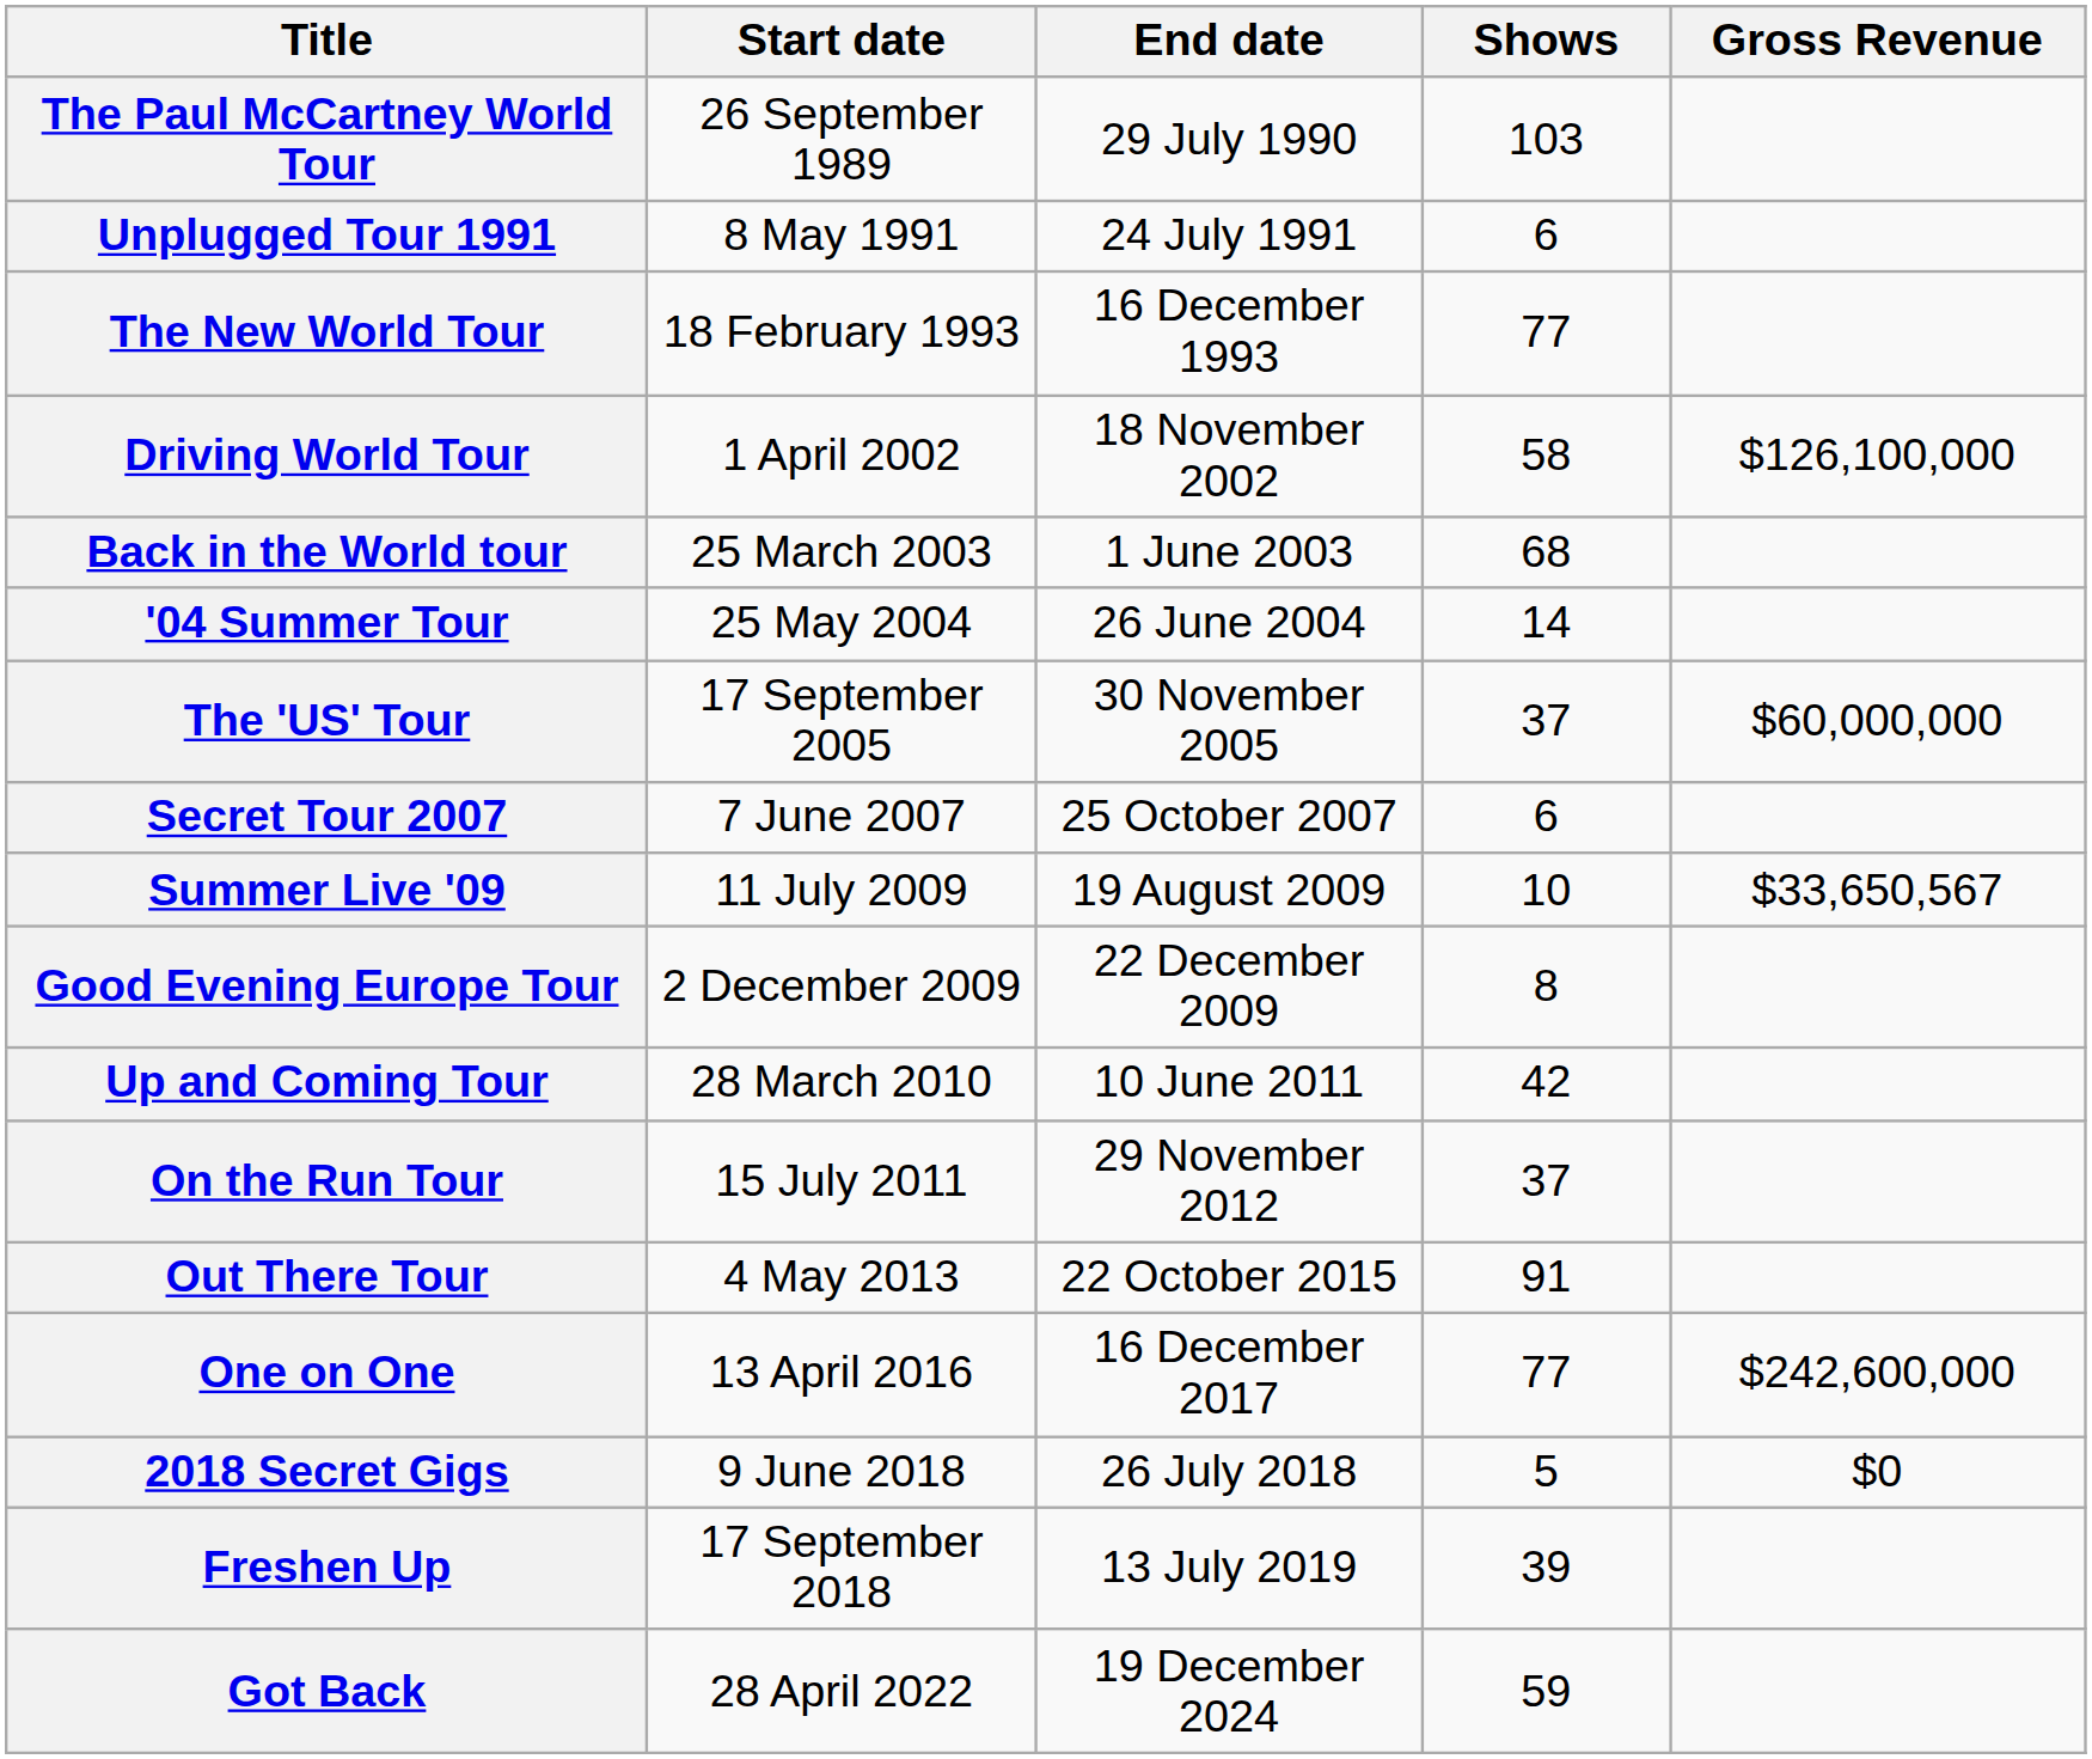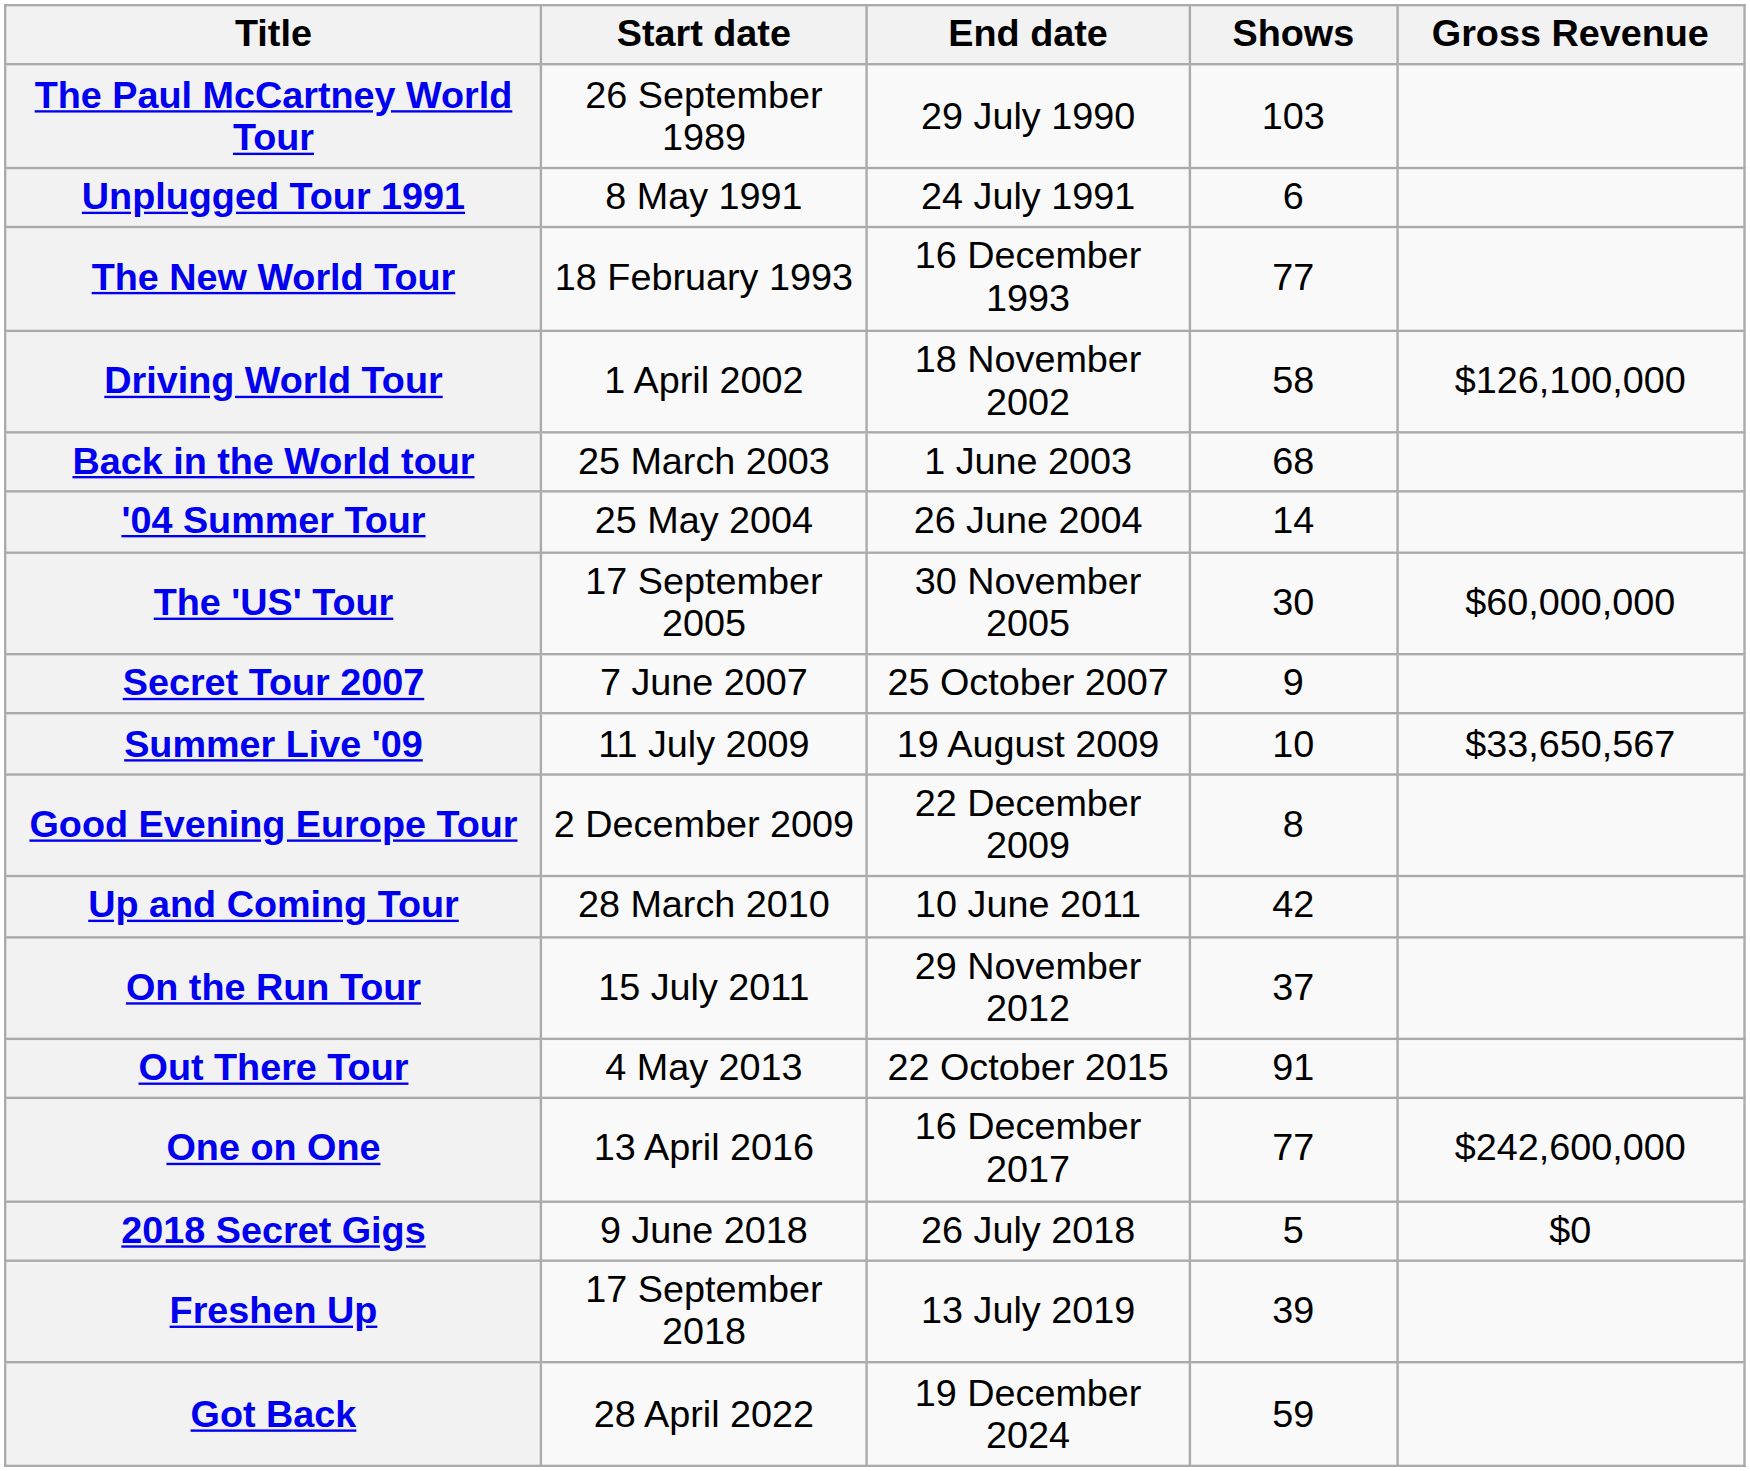The 'US' Tour | Shows: 37 -> 30
Secret Tour 2007 | Shows: 6 -> 9
